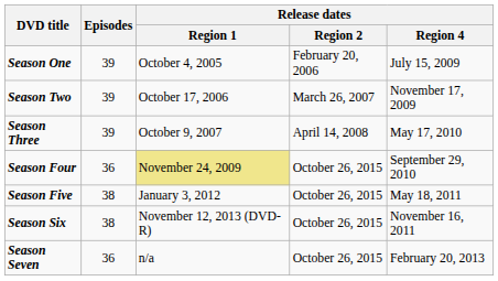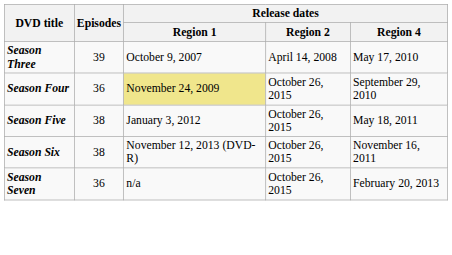- row: Season One | 39 | October 4, 2005 | February 20, 2006 | July 15, 2009
- row: Season Two | 39 | October 17, 2006 | March 26, 2007 | November 17, 2009
